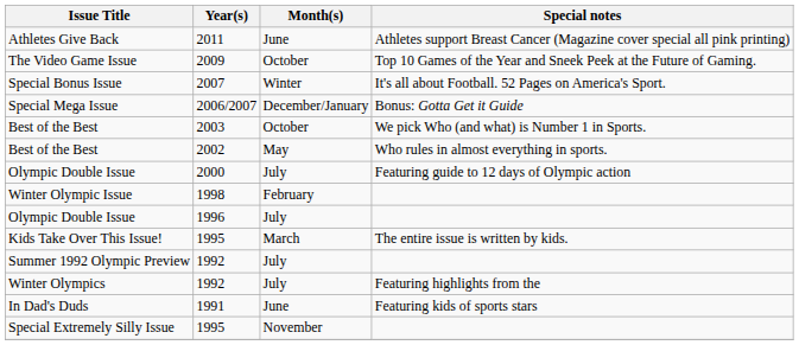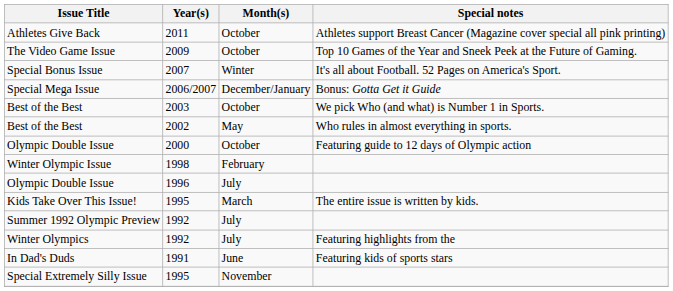Athletes Give Back | Month(s): June -> October
Olympic Double Issue / 2000 | Month(s): July -> October
